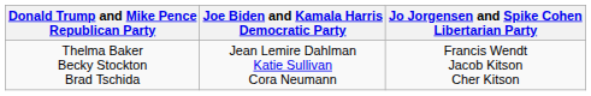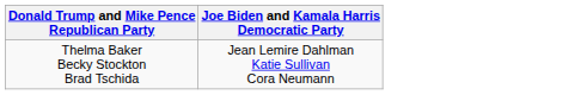- column: Jo Jorgensen and Spike Cohen Libertarian Party | Francis Wendt Jacob Kitson Cher Kitson
